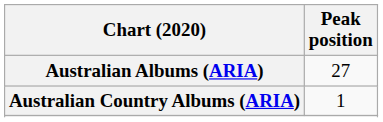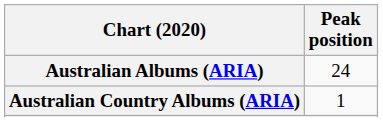Australian Albums (ARIA) | Peak position: 27 -> 24
